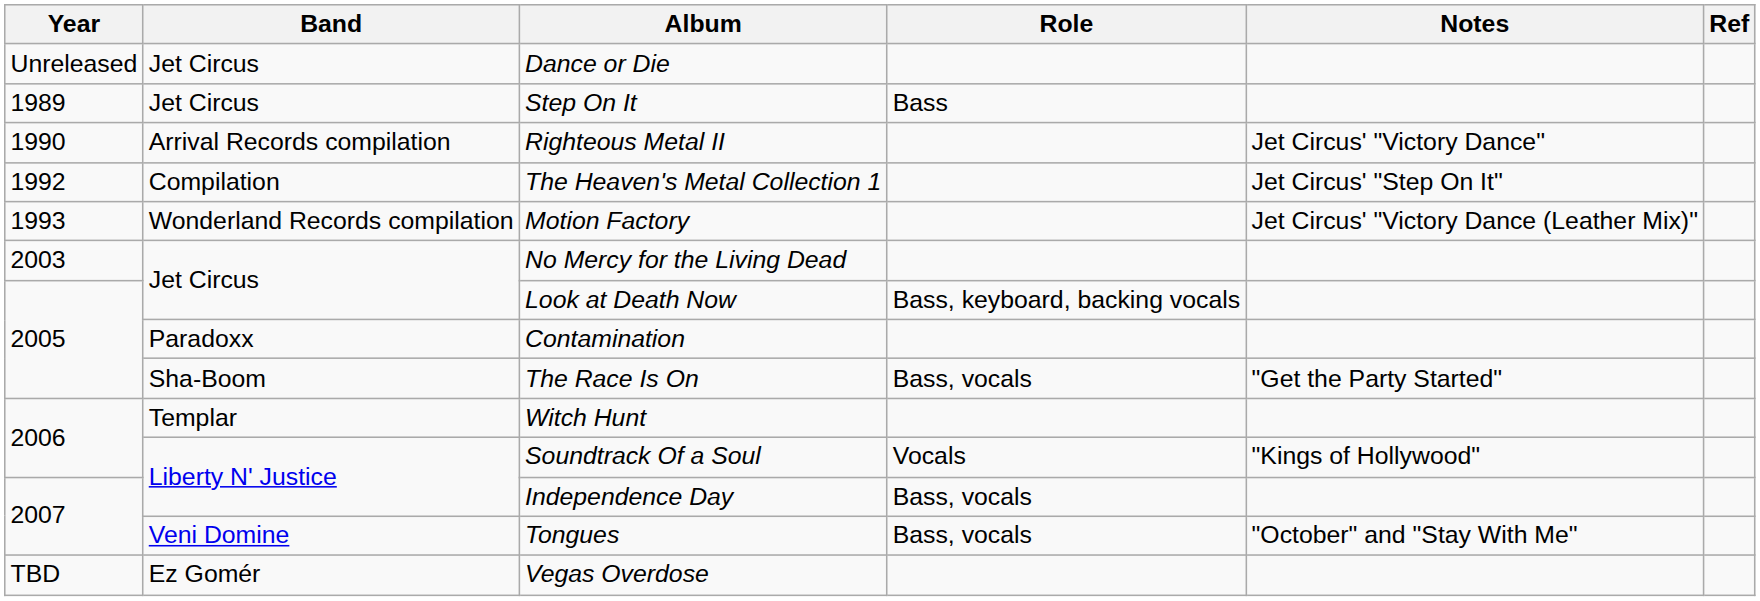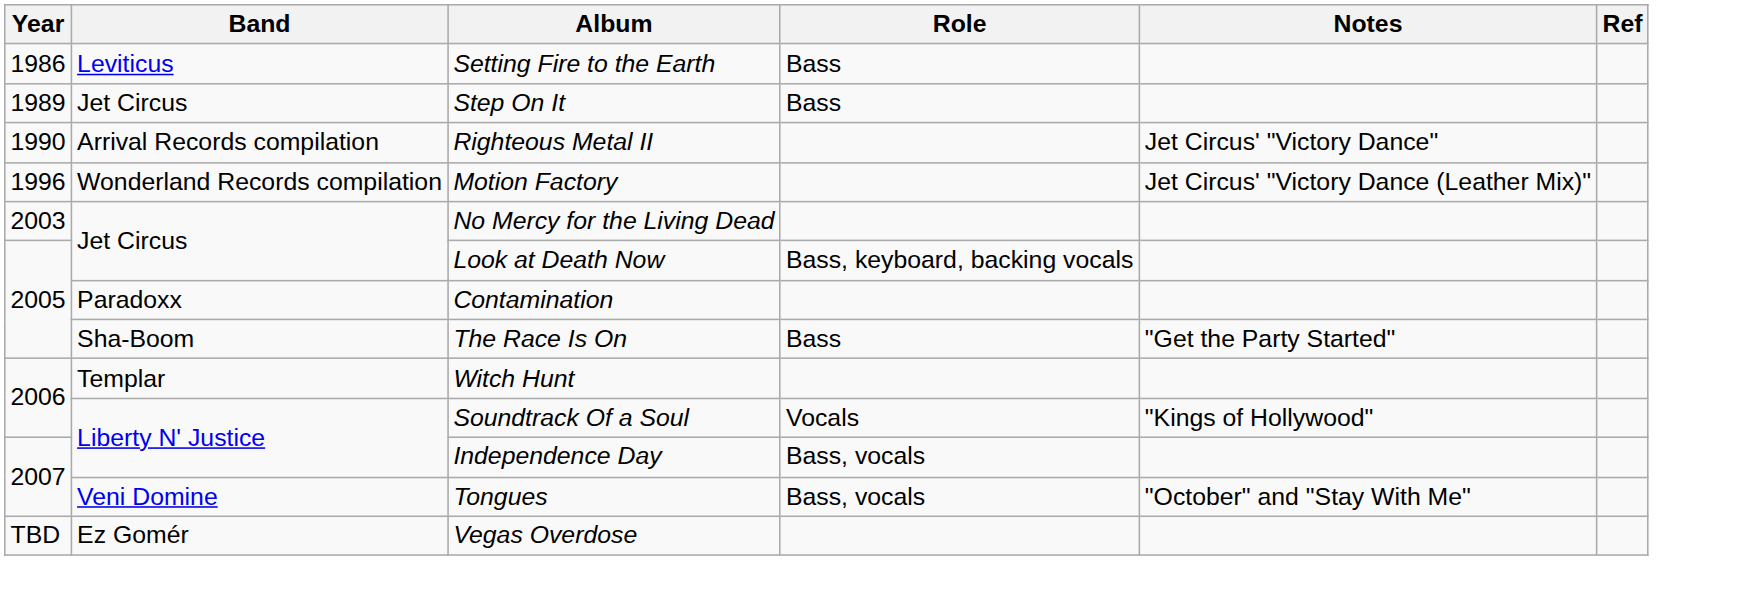- row: Unreleased | Jet Circus | Dance or Die
+ row: 1986 | Leviticus | Setting Fire to the Earth | Bass
- row: 1992 | Compilation | The Heaven's Metal Collection 1 | Jet Circus' "Step On It"
Motion Factory | Year: 1993 -> 1996
The Race Is On | Role: Bass, vocals -> Bass
